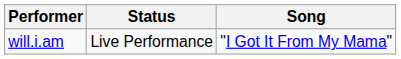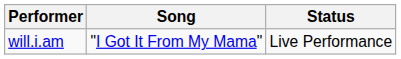columns swapped: Song <-> Status
